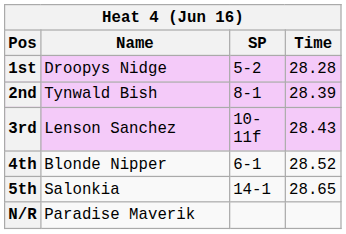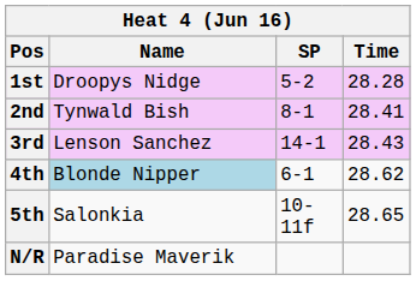2nd | Time: 28.39 -> 28.41
3rd | SP: 10-11f -> 14-1
4th | Name: no background -> lightblue background
4th | Time: 28.52 -> 28.62
5th | SP: 14-1 -> 10-11f
